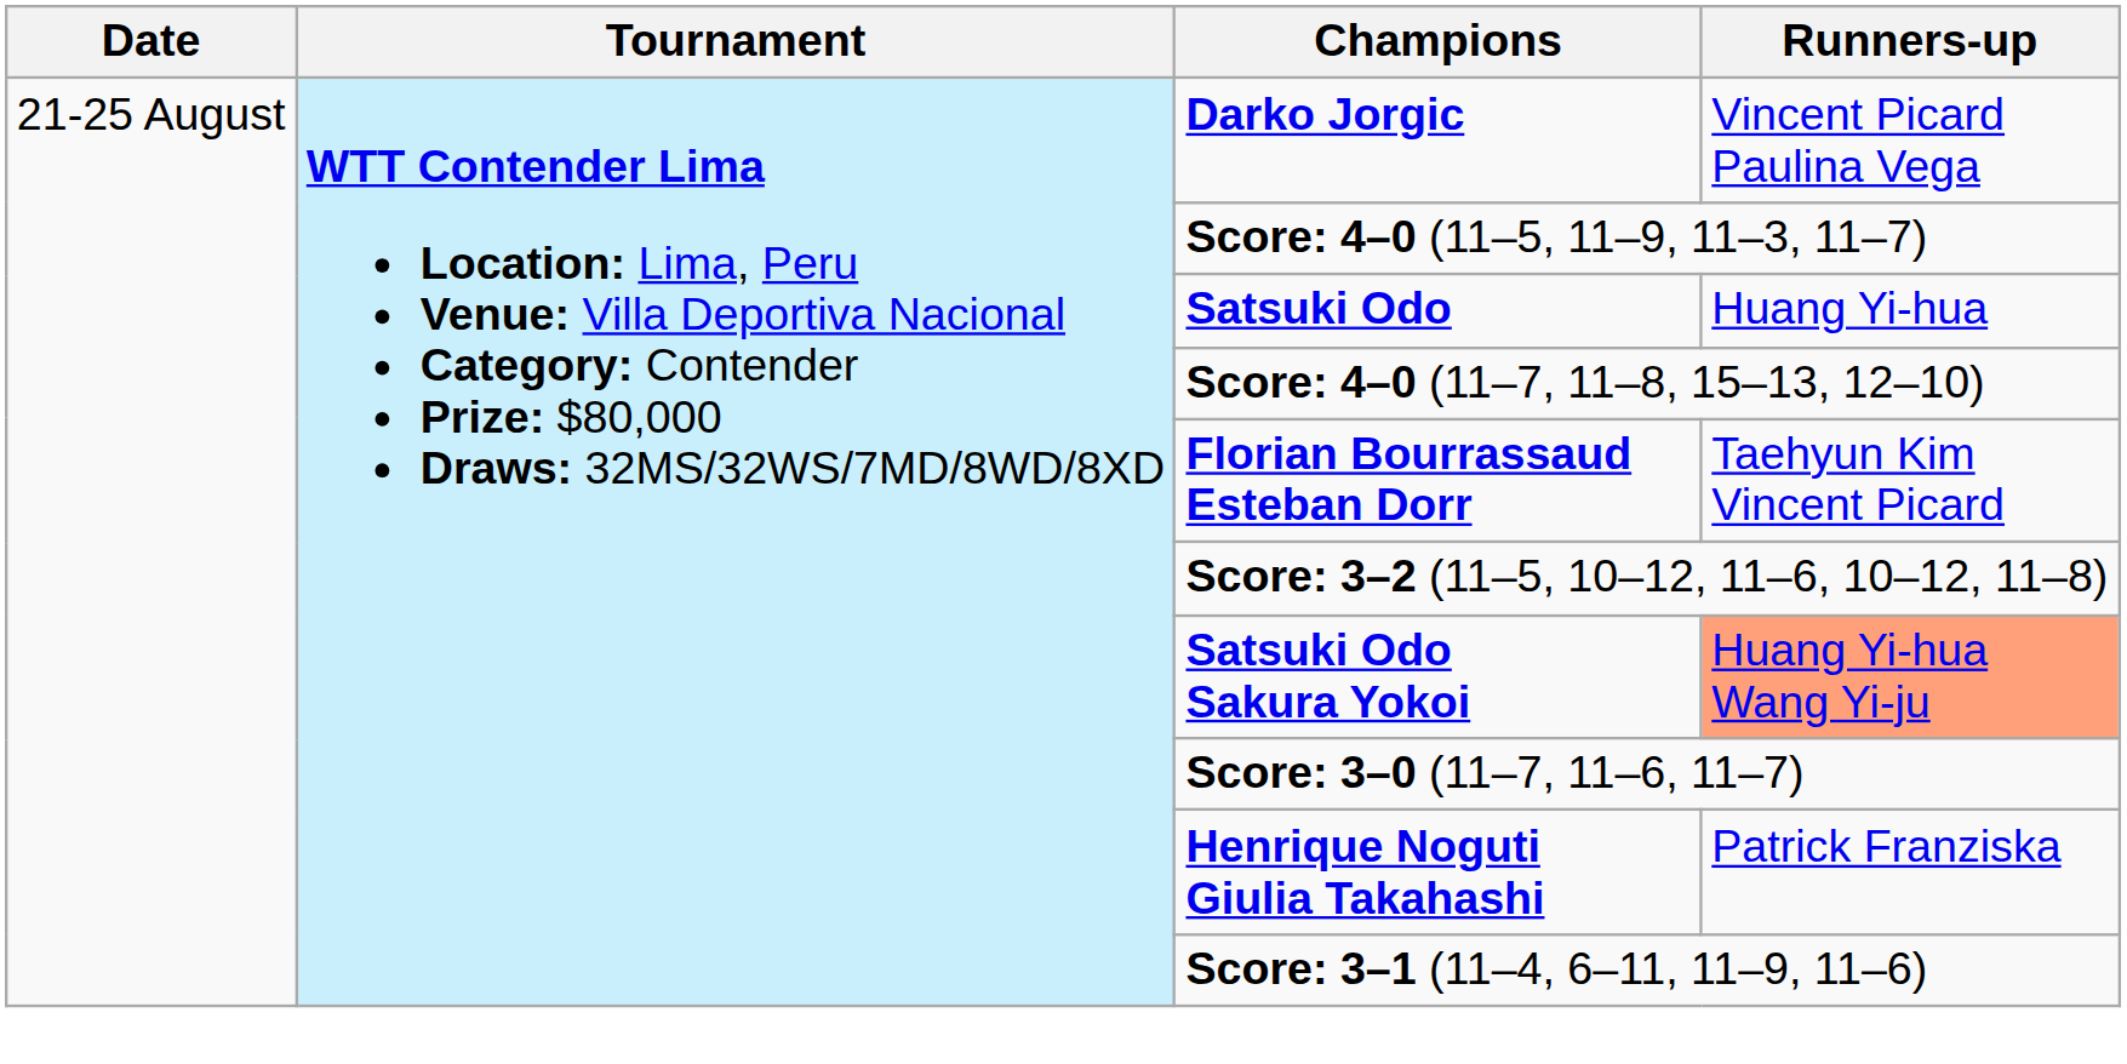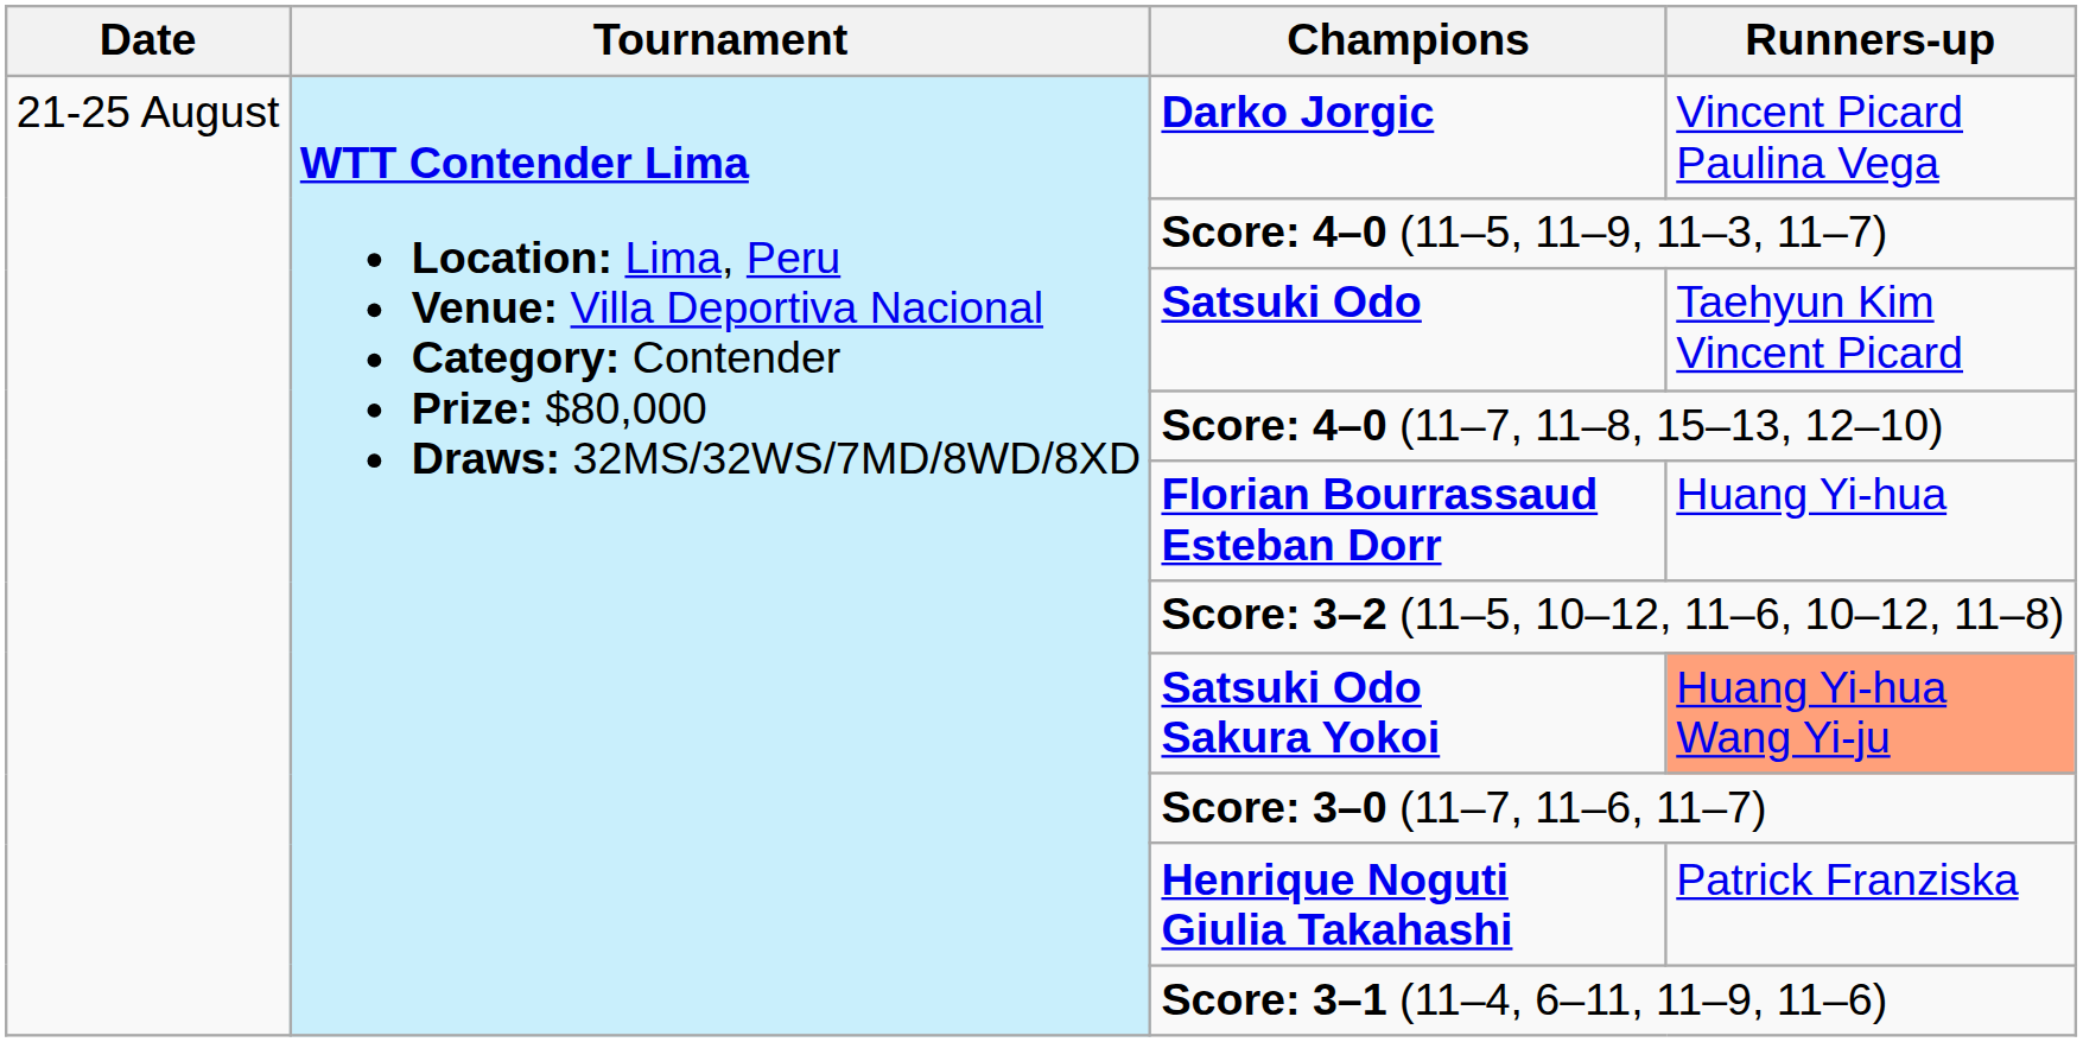Satsuki Odo | Runners-up: Huang Yi-hua -> Taehyun Kim Vincent Picard
Florian Bourrassaud Esteban Dorr | Runners-up: Taehyun Kim Vincent Picard -> Huang Yi-hua
